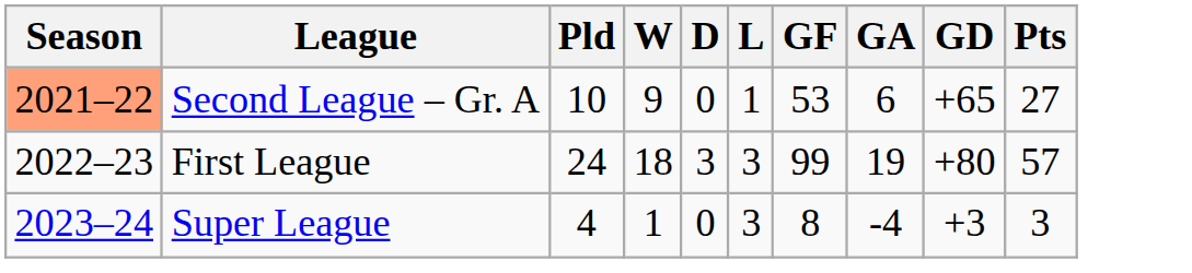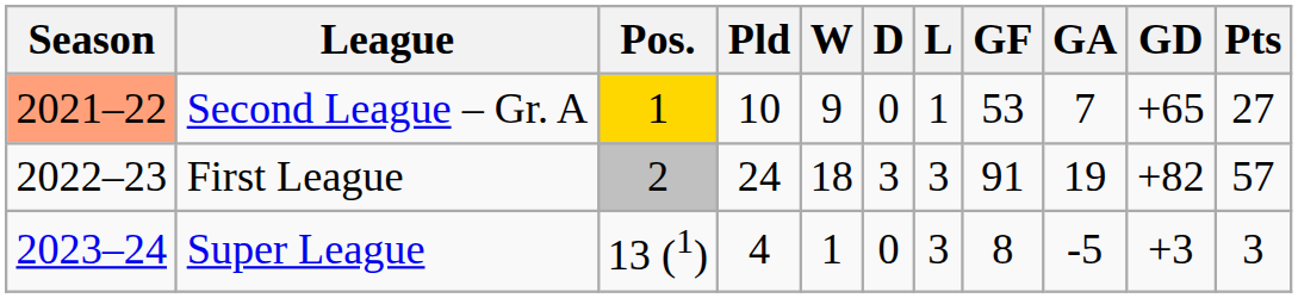+ column: Pos. | 1 | 2 | 13 (1)
Second League – Gr. A | GA: 6 -> 7
First League | GF: 99 -> 91
First League | GD: +80 -> +82
Super League | GA: -4 -> -5
